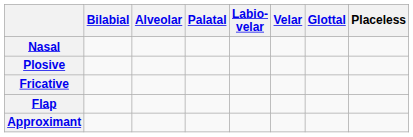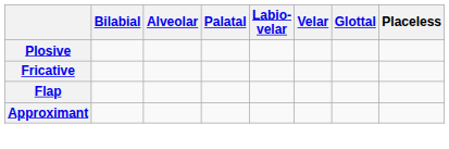- row: Nasal
